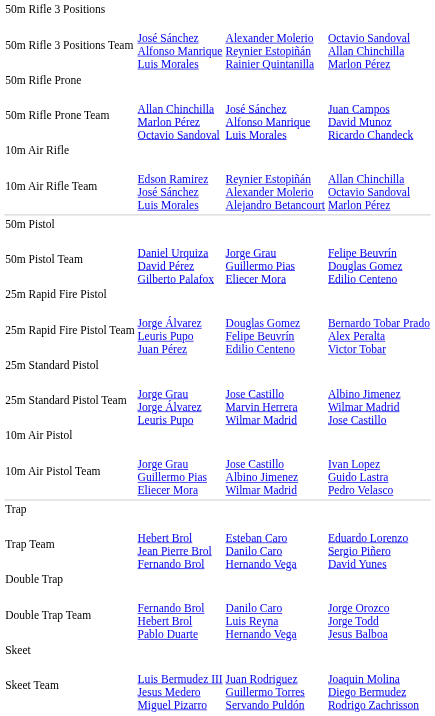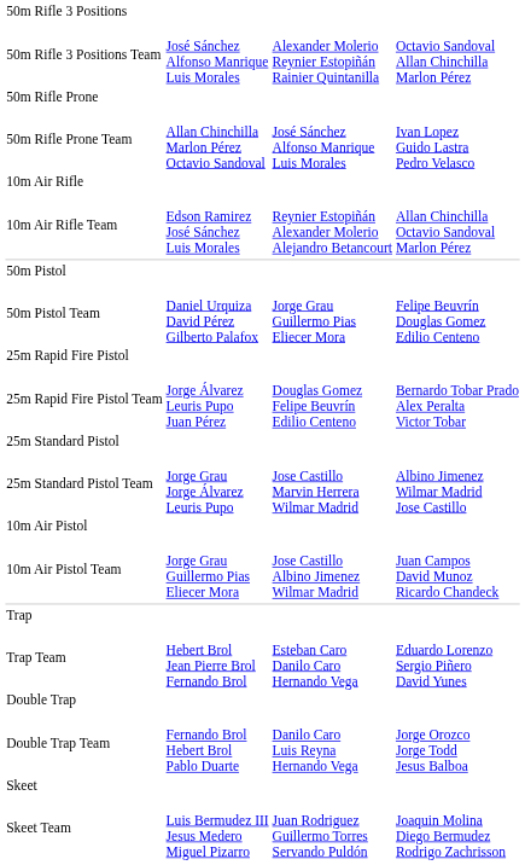50m Rifle Prone Team | column 4: Juan Campos David Munoz Ricardo Chandeck -> Ivan Lopez Guido Lastra Pedro Velasco
10m Air Pistol Team | column 4: Ivan Lopez Guido Lastra Pedro Velasco -> Juan Campos David Munoz Ricardo Chandeck
